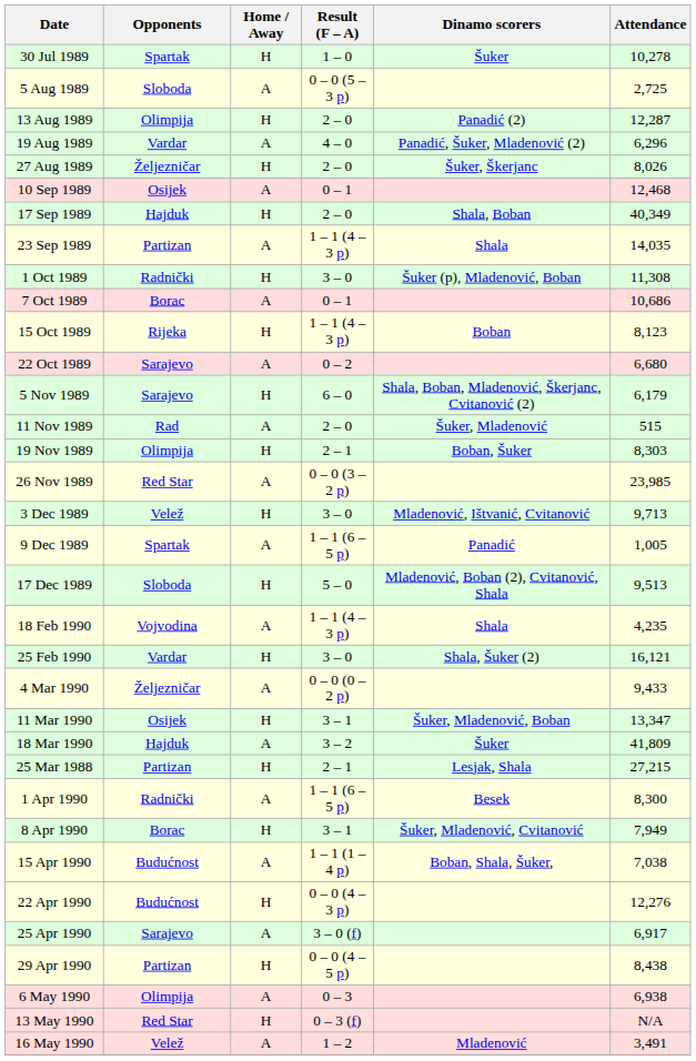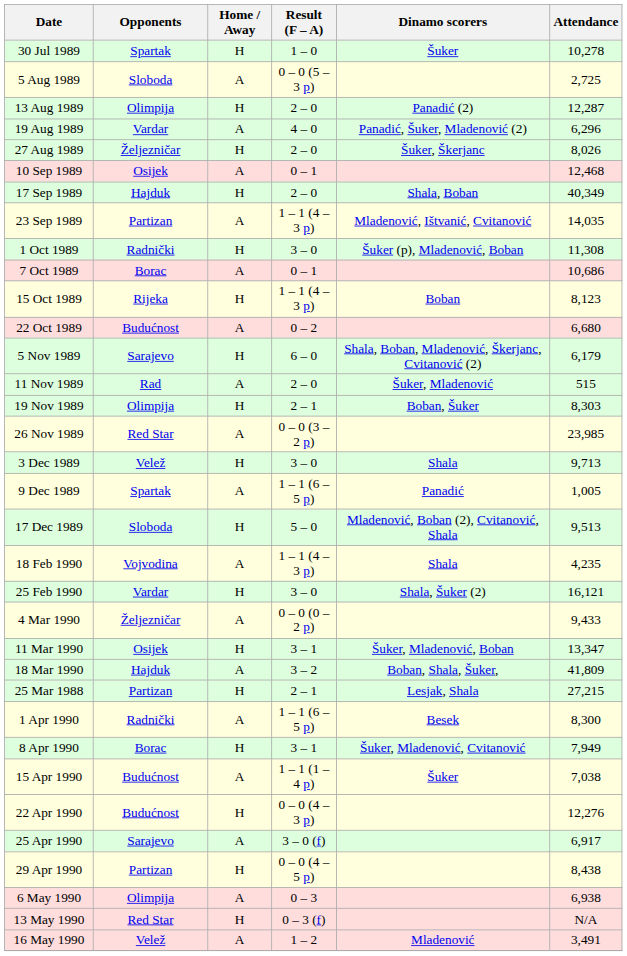23 Sep 1989 | Dinamo scorers: Shala -> Mladenović, Ištvanić, Cvitanović
22 Oct 1989 | Opponents: Sarajevo -> Budućnost
3 Dec 1989 | Dinamo scorers: Mladenović, Ištvanić, Cvitanović -> Shala
18 Mar 1990 | Dinamo scorers: Šuker -> Boban, Shala, Šuker,
15 Apr 1990 | Dinamo scorers: Boban, Shala, Šuker, -> Šuker
